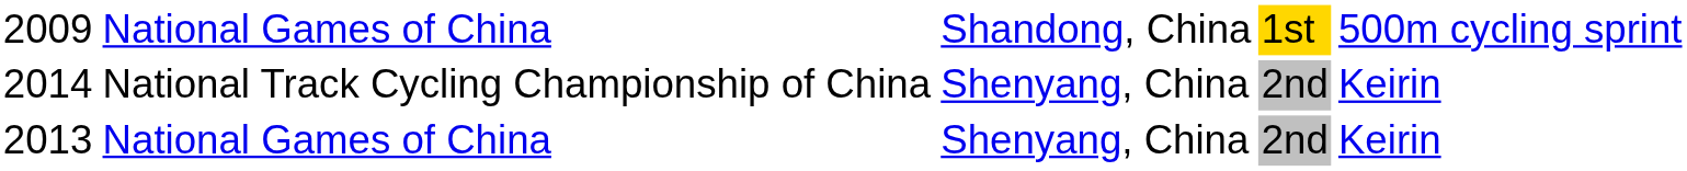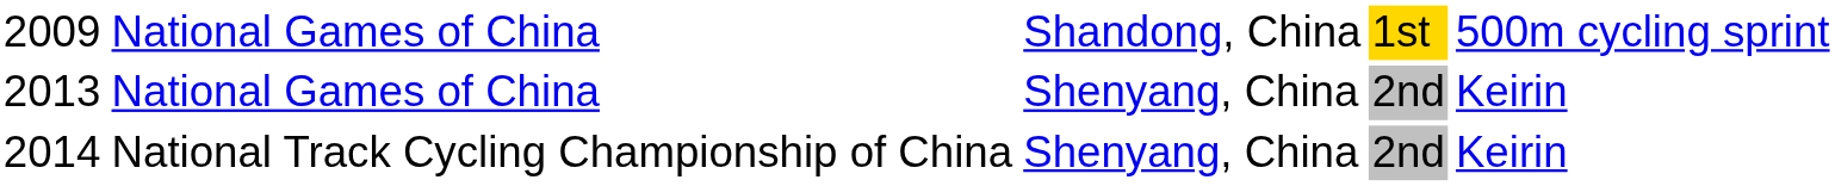rows swapped: 2013 / National Games of China <-> National Track Cycling Championship of China
